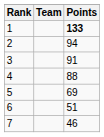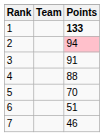2 | Points: no background -> pink background
5 | Points: 69 -> 70
